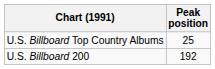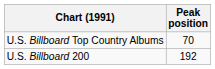U.S. Billboard Top Country Albums | Peak position: 25 -> 70
